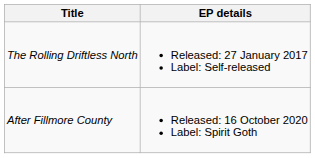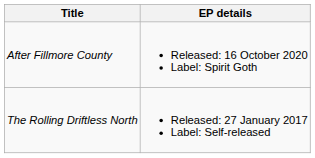rows swapped: The Rolling Driftless North <-> After Fillmore County
